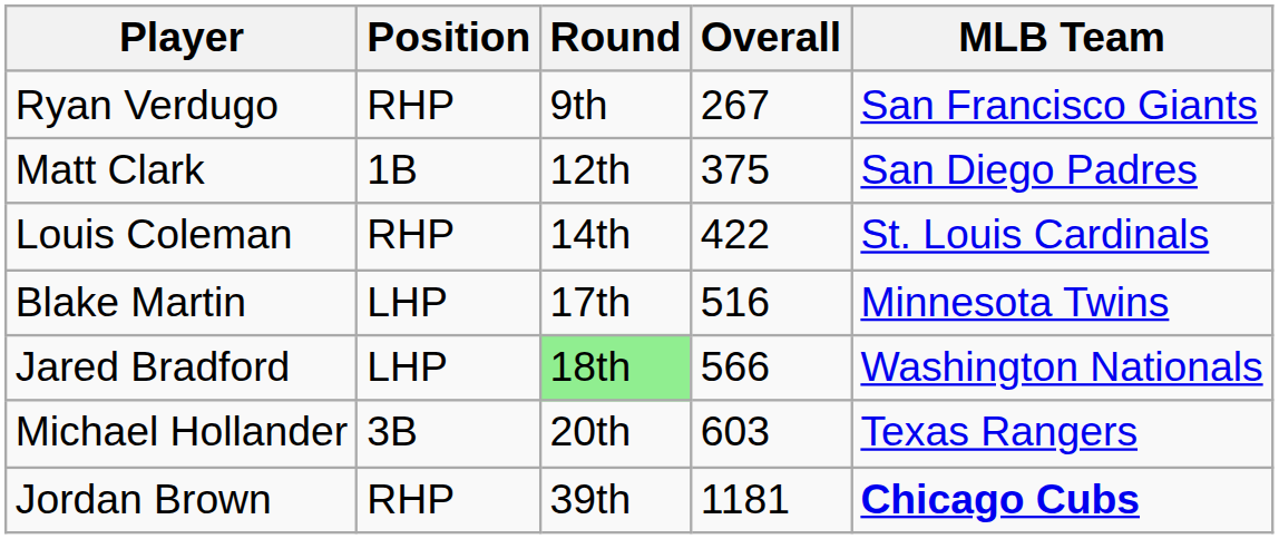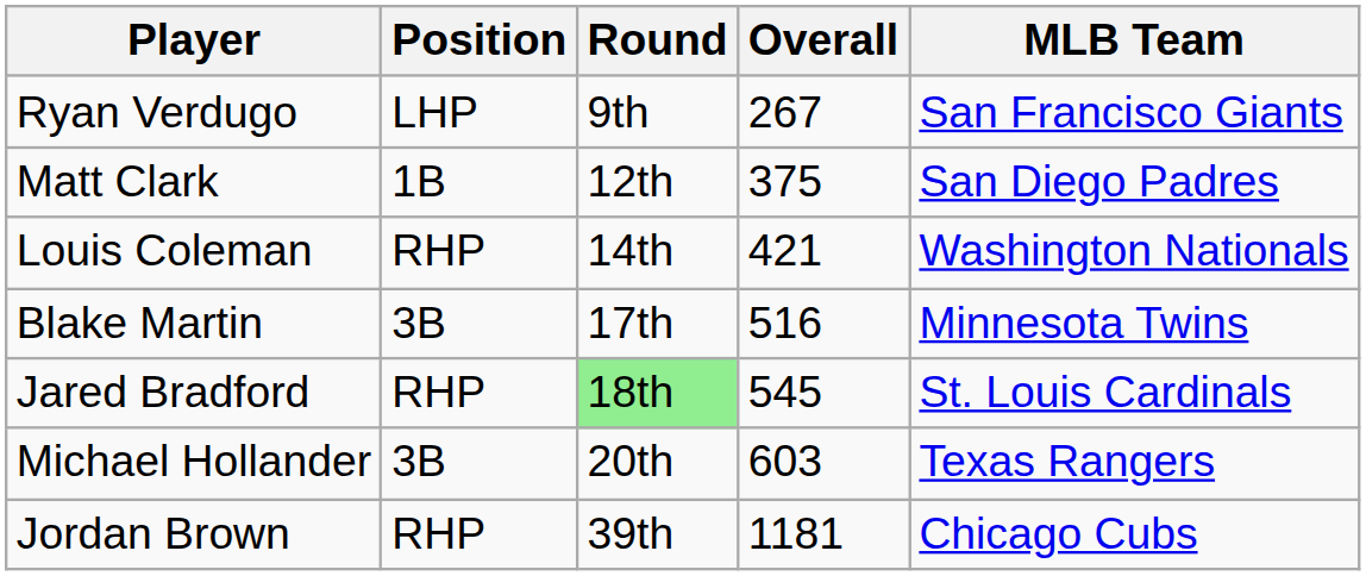Ryan Verdugo | Position: RHP -> LHP
Louis Coleman | Overall: 422 -> 421
Louis Coleman | MLB Team: St. Louis Cardinals -> Washington Nationals
Blake Martin | Position: LHP -> 3B
Jared Bradford | Position: LHP -> RHP
Jared Bradford | Overall: 566 -> 545
Jared Bradford | MLB Team: Washington Nationals -> St. Louis Cardinals
Jordan Brown | MLB Team: bold -> normal
